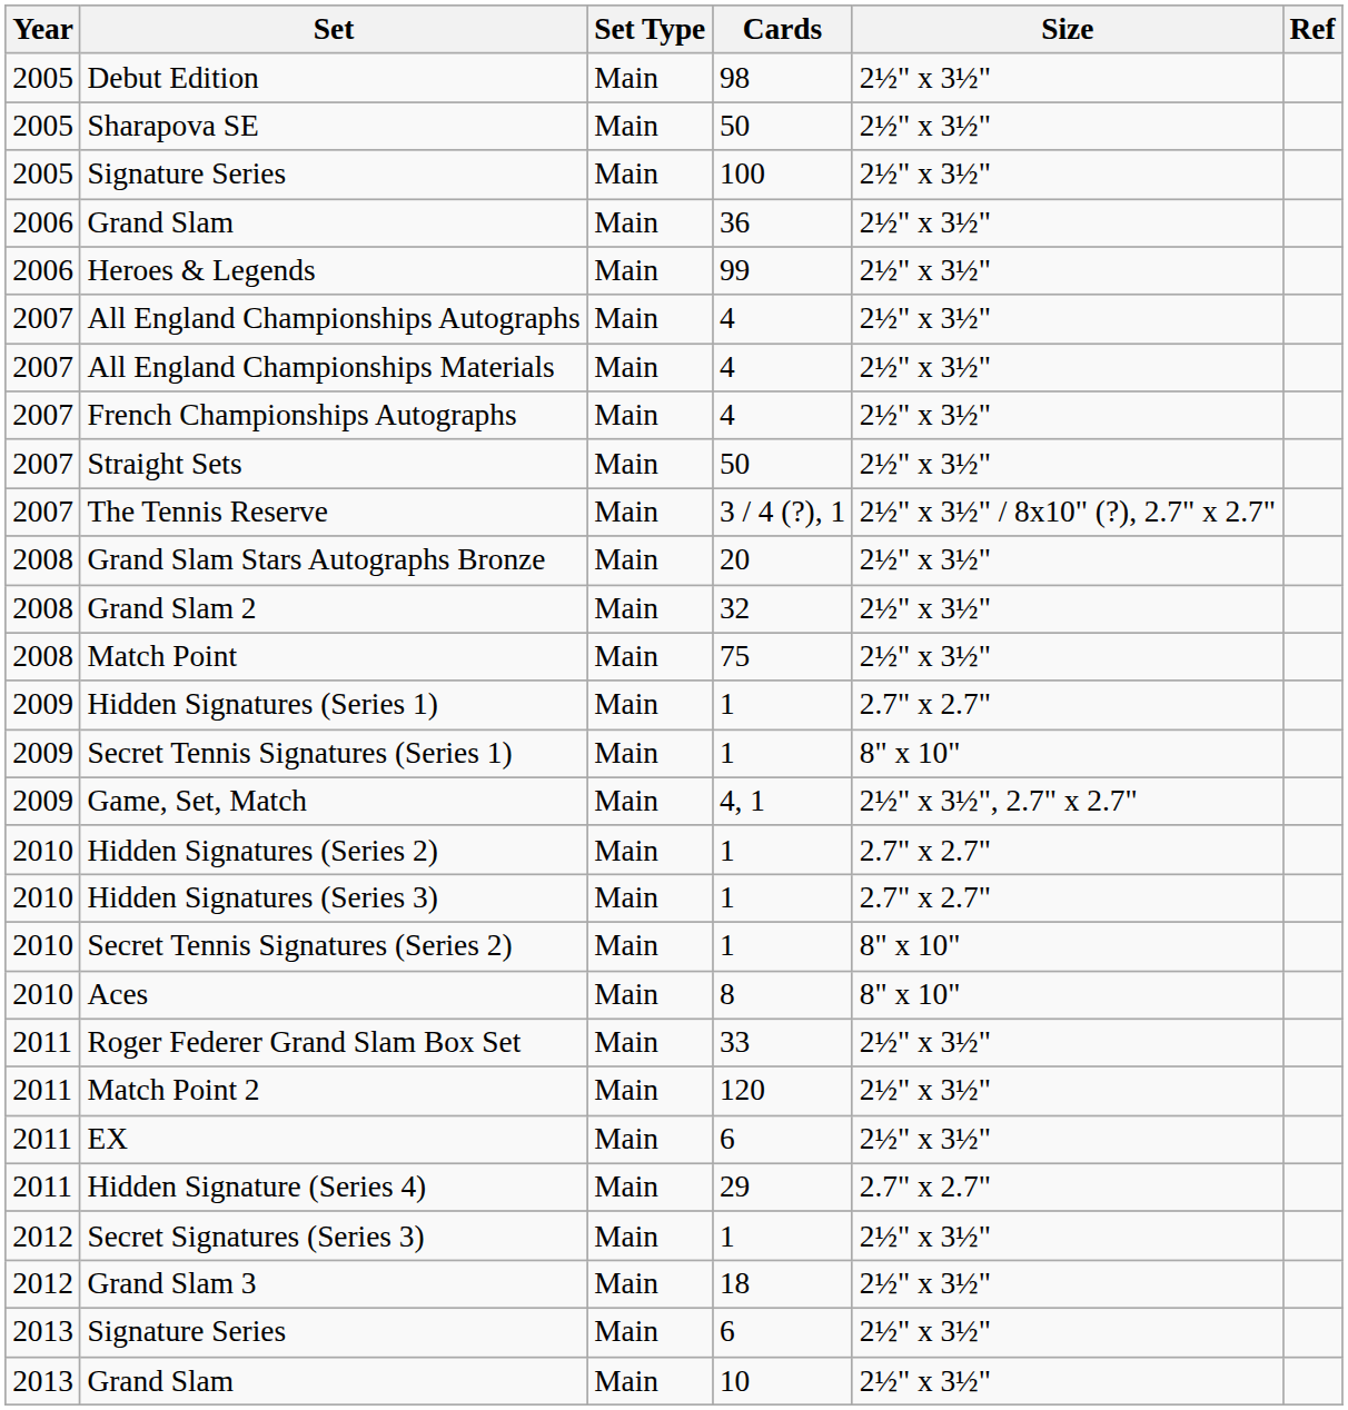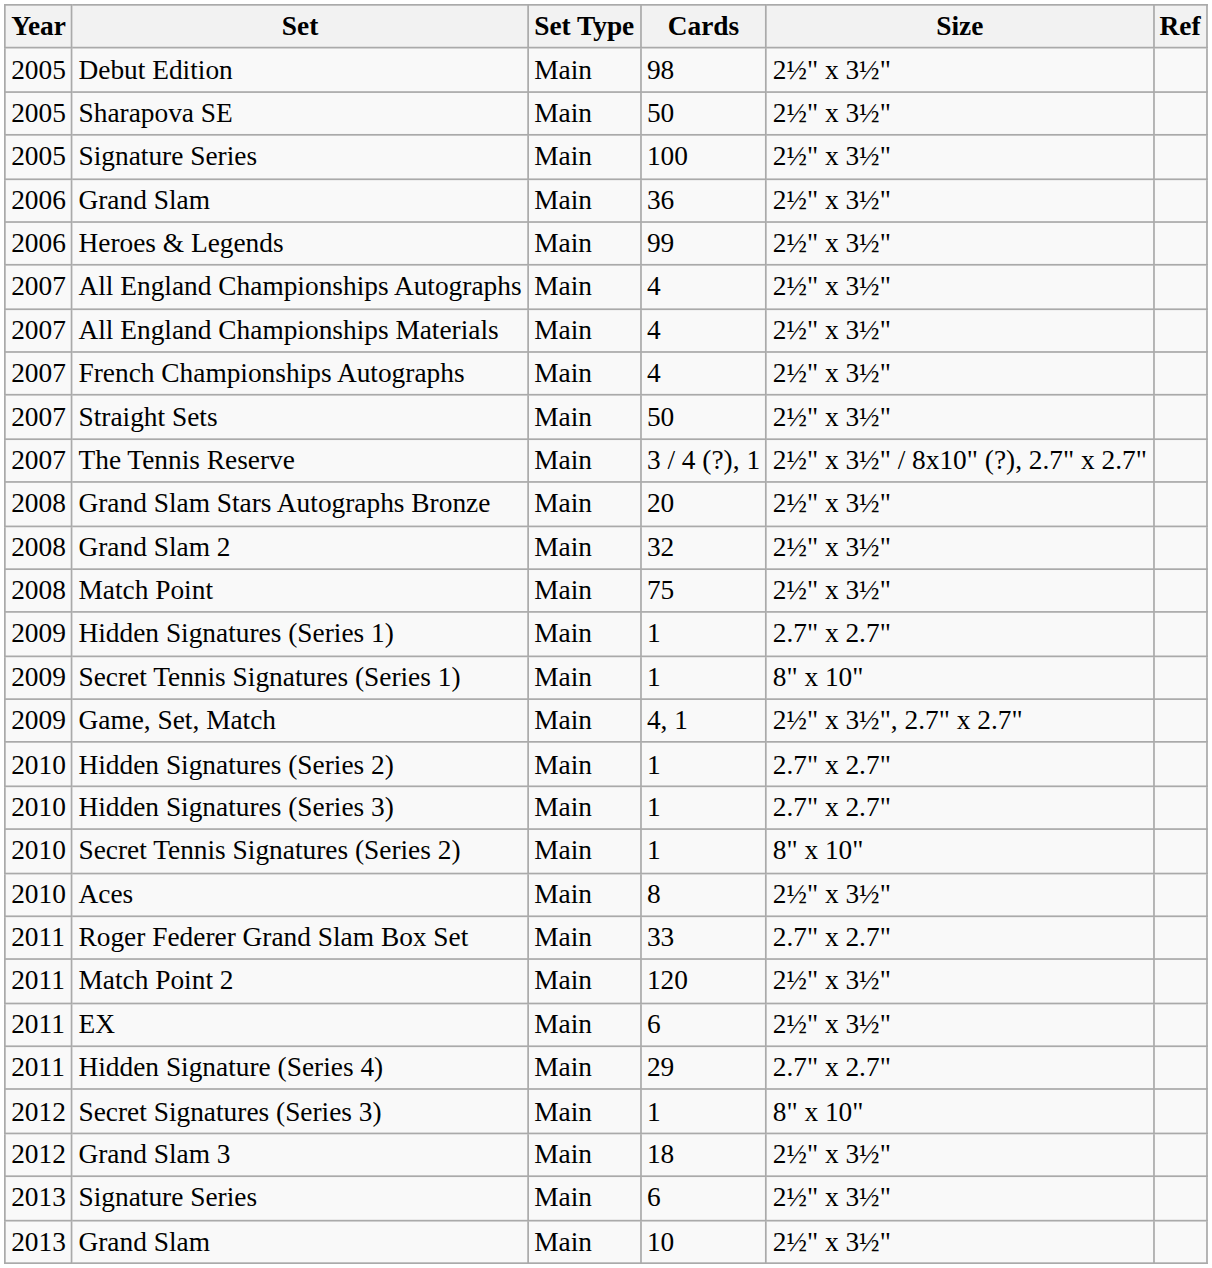Aces | Size: 8" x 10" -> 2½" x 3½"
Roger Federer Grand Slam Box Set | Size: 2½" x 3½" -> 2.7" x 2.7"
Secret Signatures (Series 3) | Size: 2½" x 3½" -> 8" x 10"
